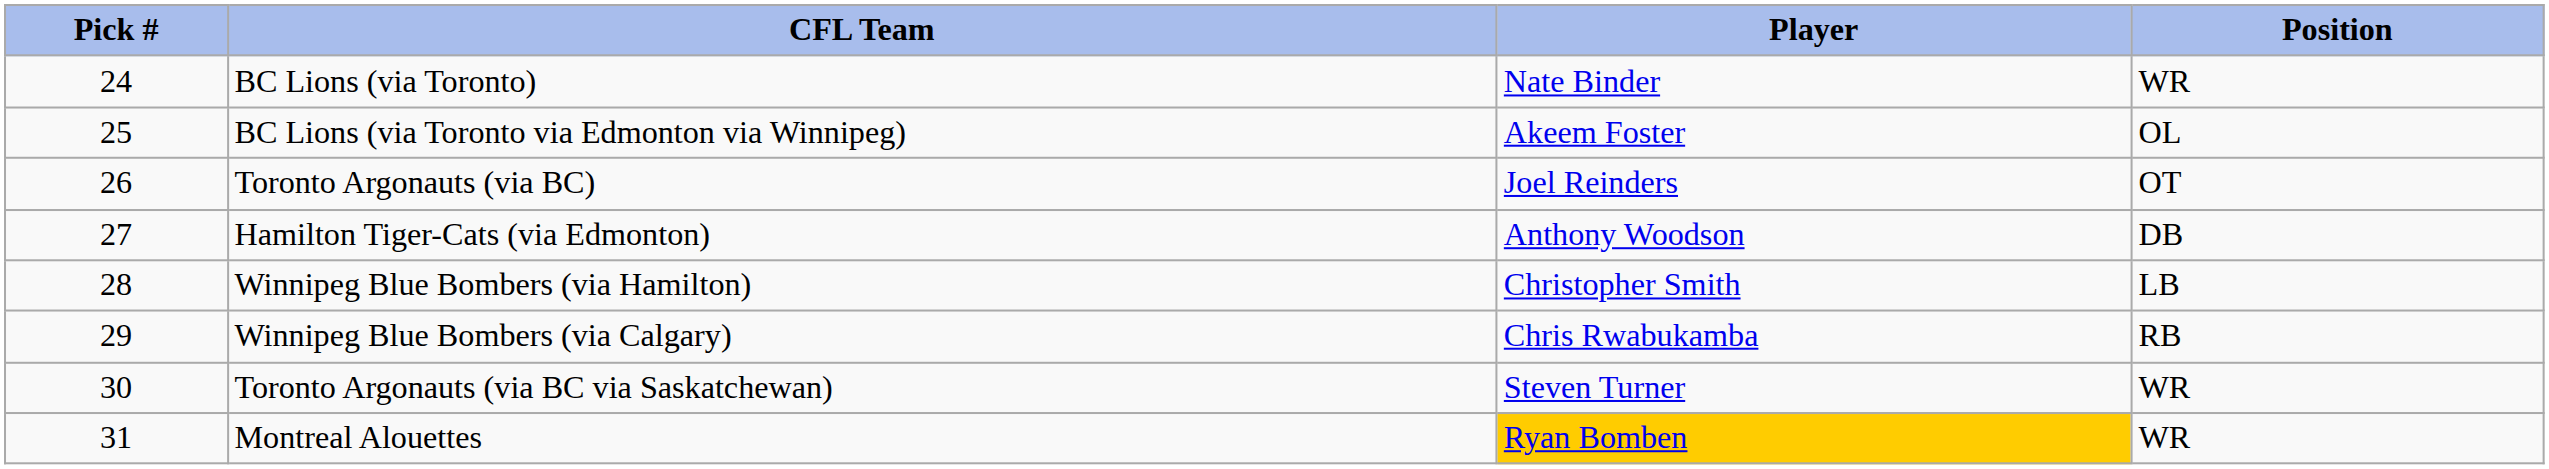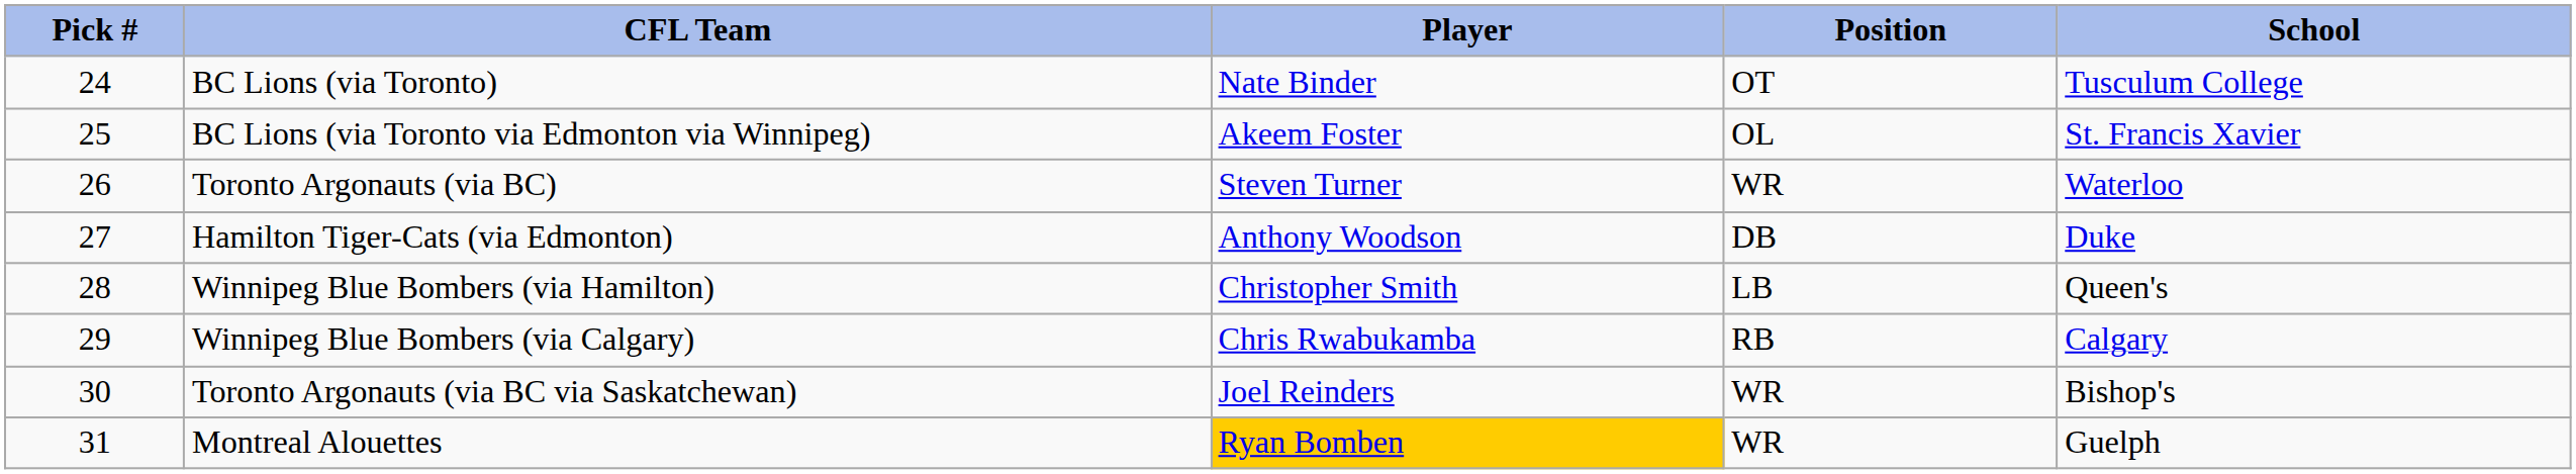+ column: School | Tusculum College | St. Francis Xavier | Waterloo | Duke | Queen's | Calgary | Bishop's | Guelph
BC Lions (via Toronto) | Position: WR -> OT
Toronto Argonauts (via BC) | Player: Joel Reinders -> Steven Turner
Toronto Argonauts (via BC) | Position: OT -> WR
Toronto Argonauts (via BC via Saskatchewan) | Player: Steven Turner -> Joel Reinders
